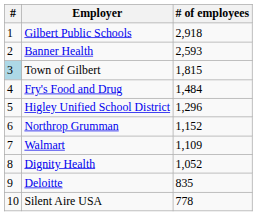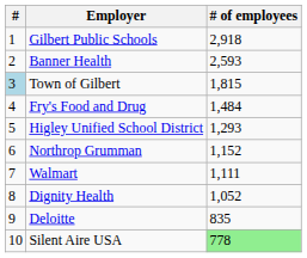Higley Unified School District | # of employees: 1,296 -> 1,293
Walmart | # of employees: 1,109 -> 1,111
Silent Aire USA | # of employees: no background -> lightgreen background
